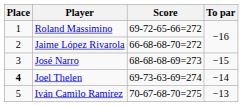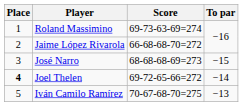Roland Massimino | Score: 69-72-65-66=272 -> 69-73-63-69=274
Joel Thelen | Score: 69-73-63-69=274 -> 69-72-65-66=272
